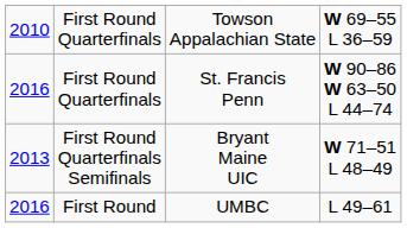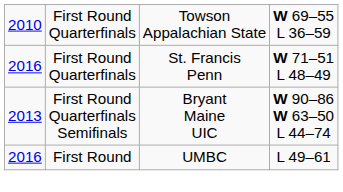First Round Quarterfinals / St. Francis Penn | column 4: W 90–86 W 63–50 L 44–74 -> W 71–51 L 48–49
First Round Quarterfinals Semifinals | column 4: W 71–51 L 48–49 -> W 90–86 W 63–50 L 44–74
